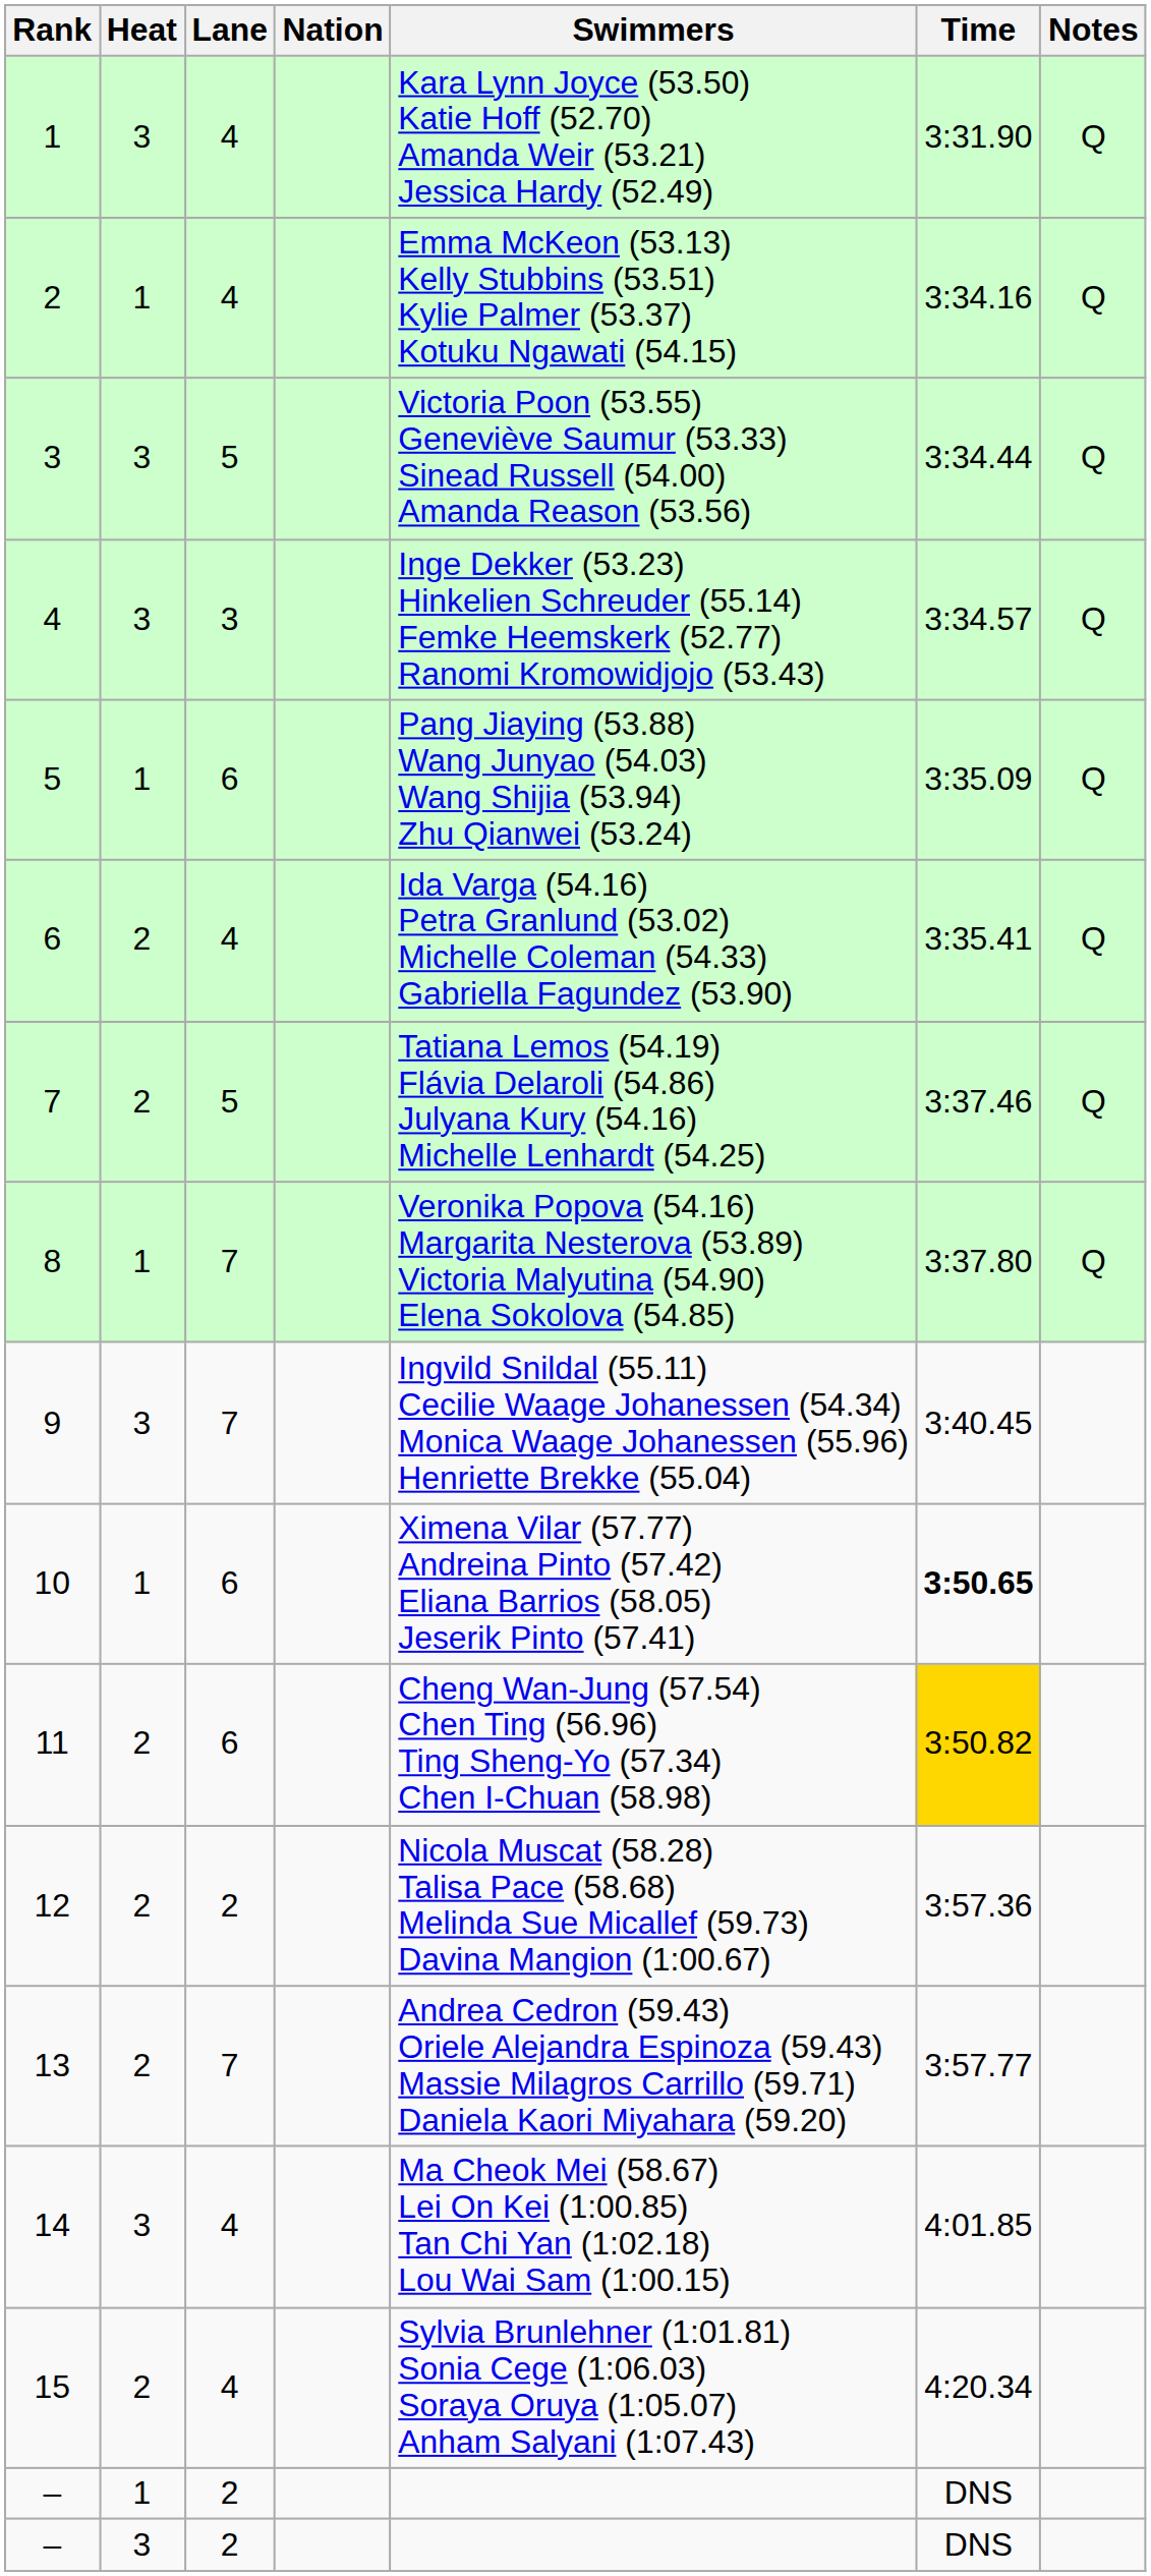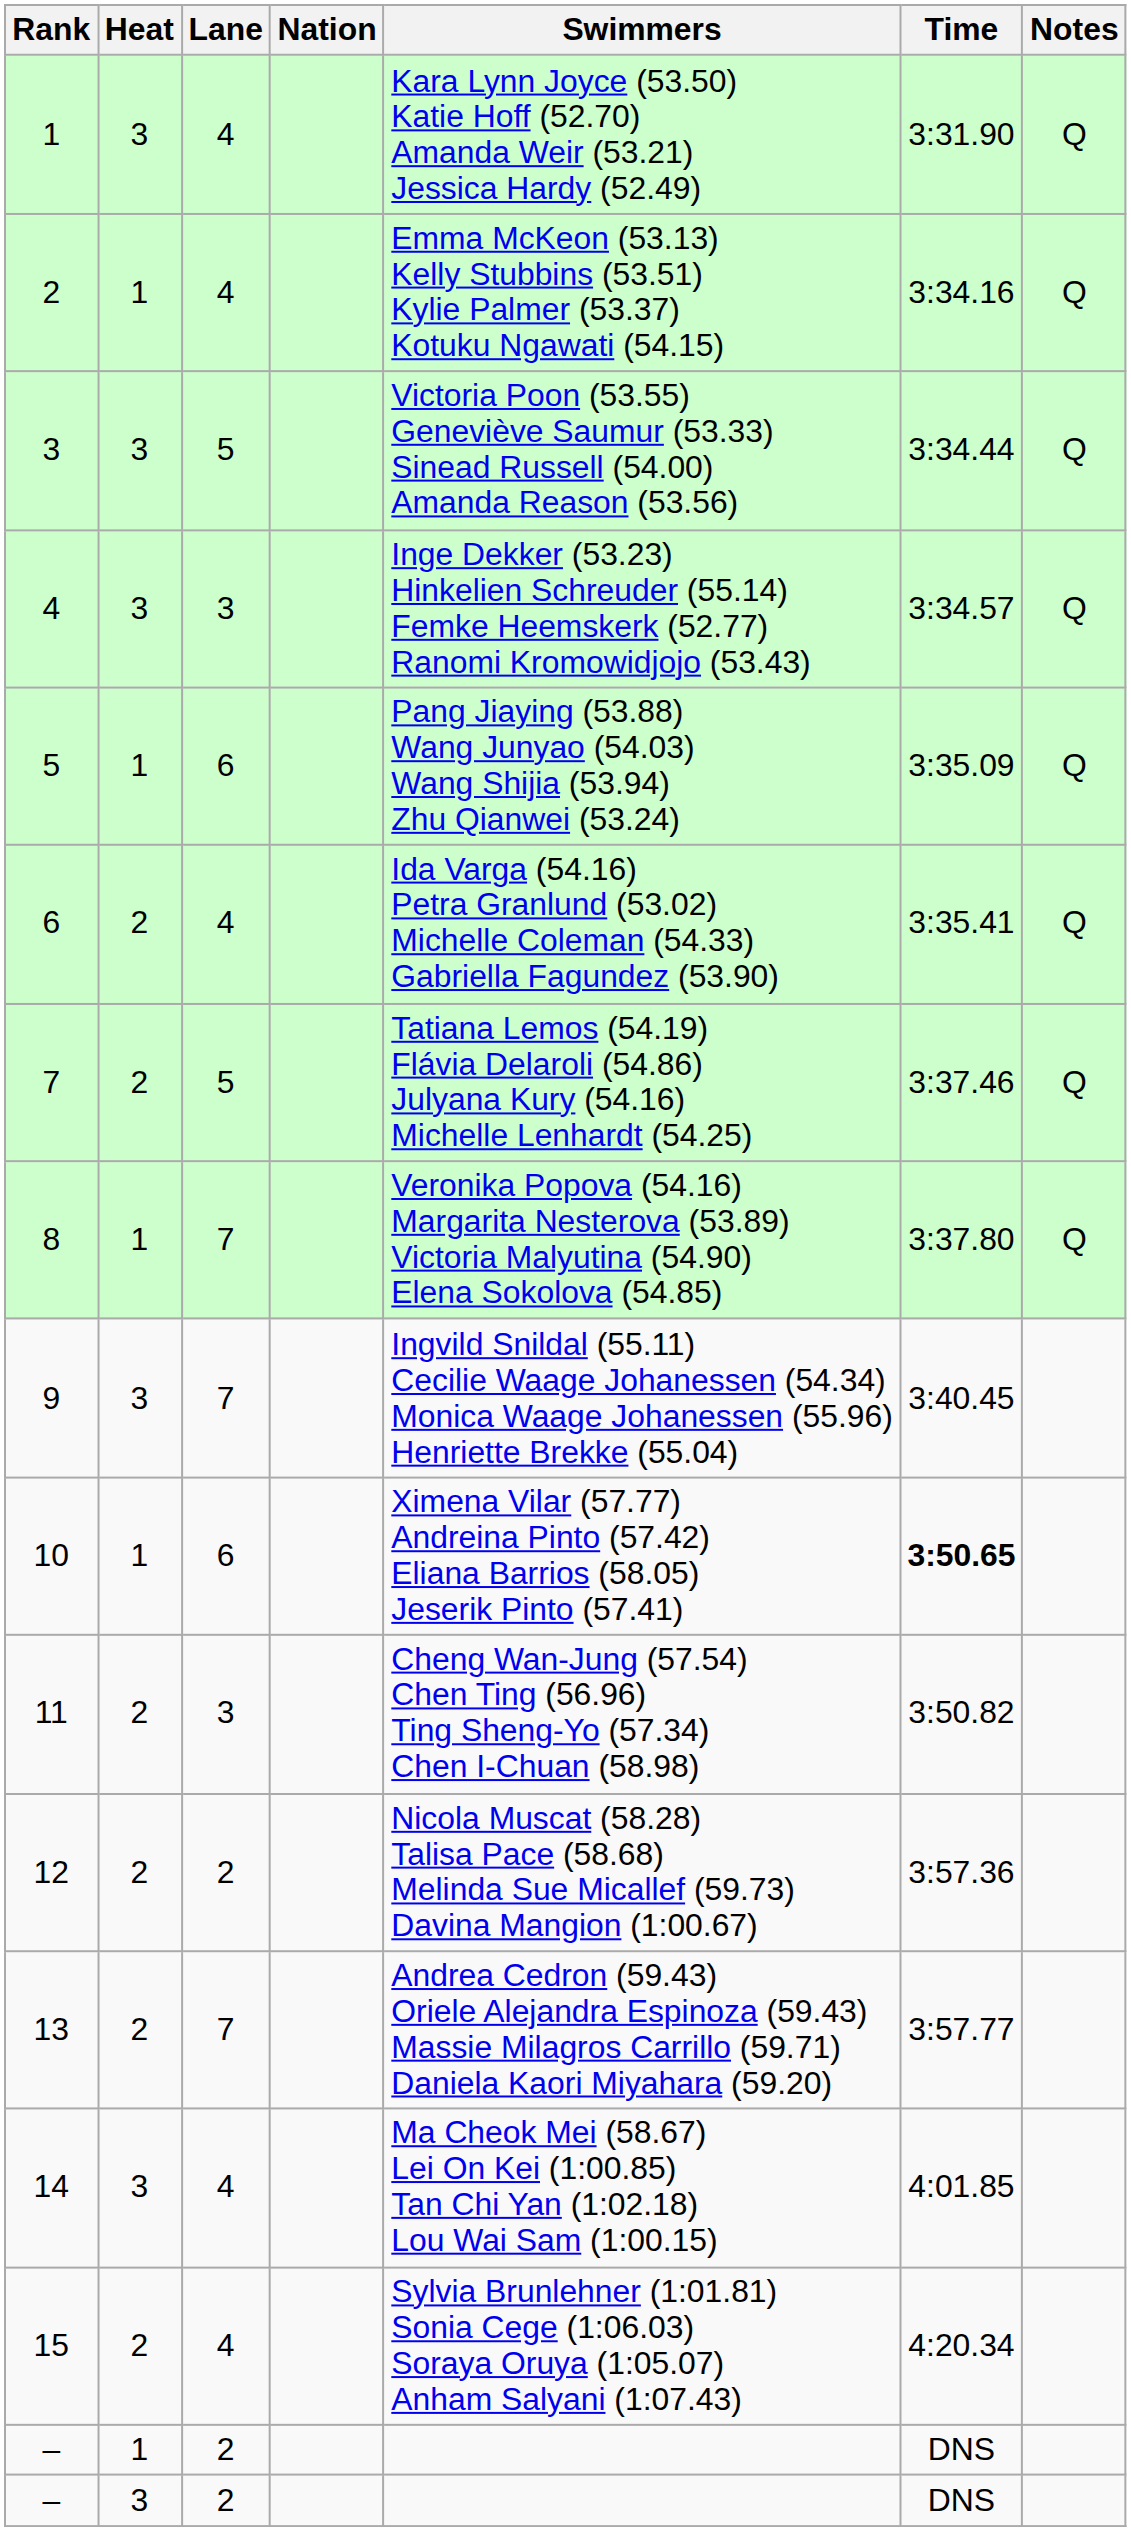11 | Lane: 6 -> 3
11 | Time: gold background -> no background
